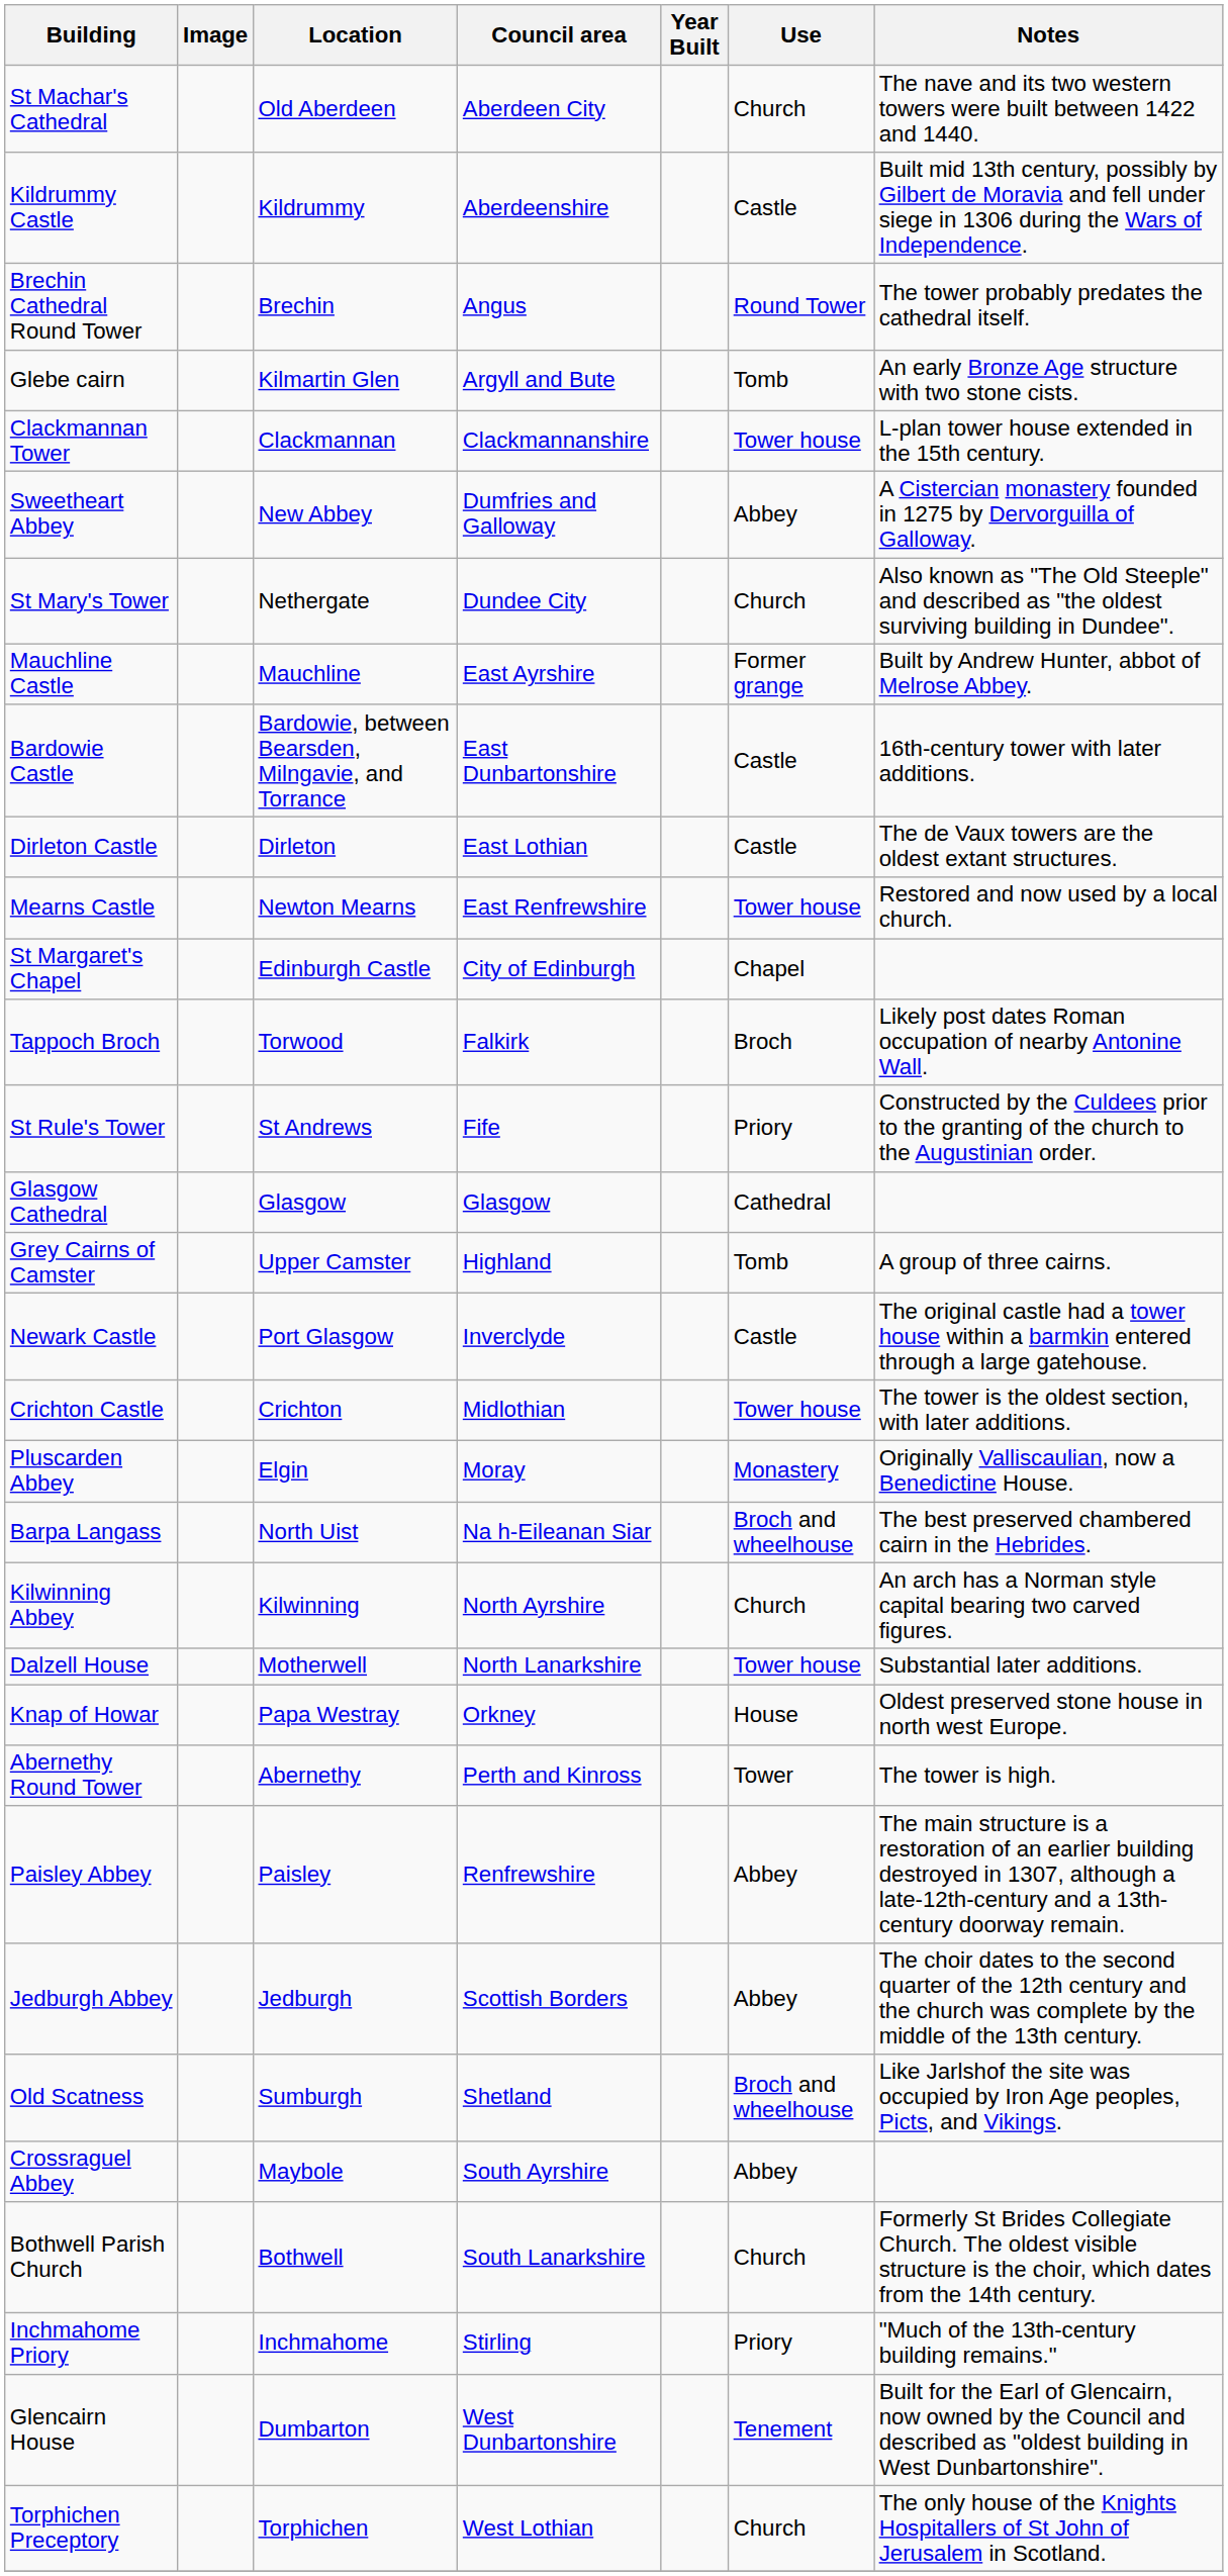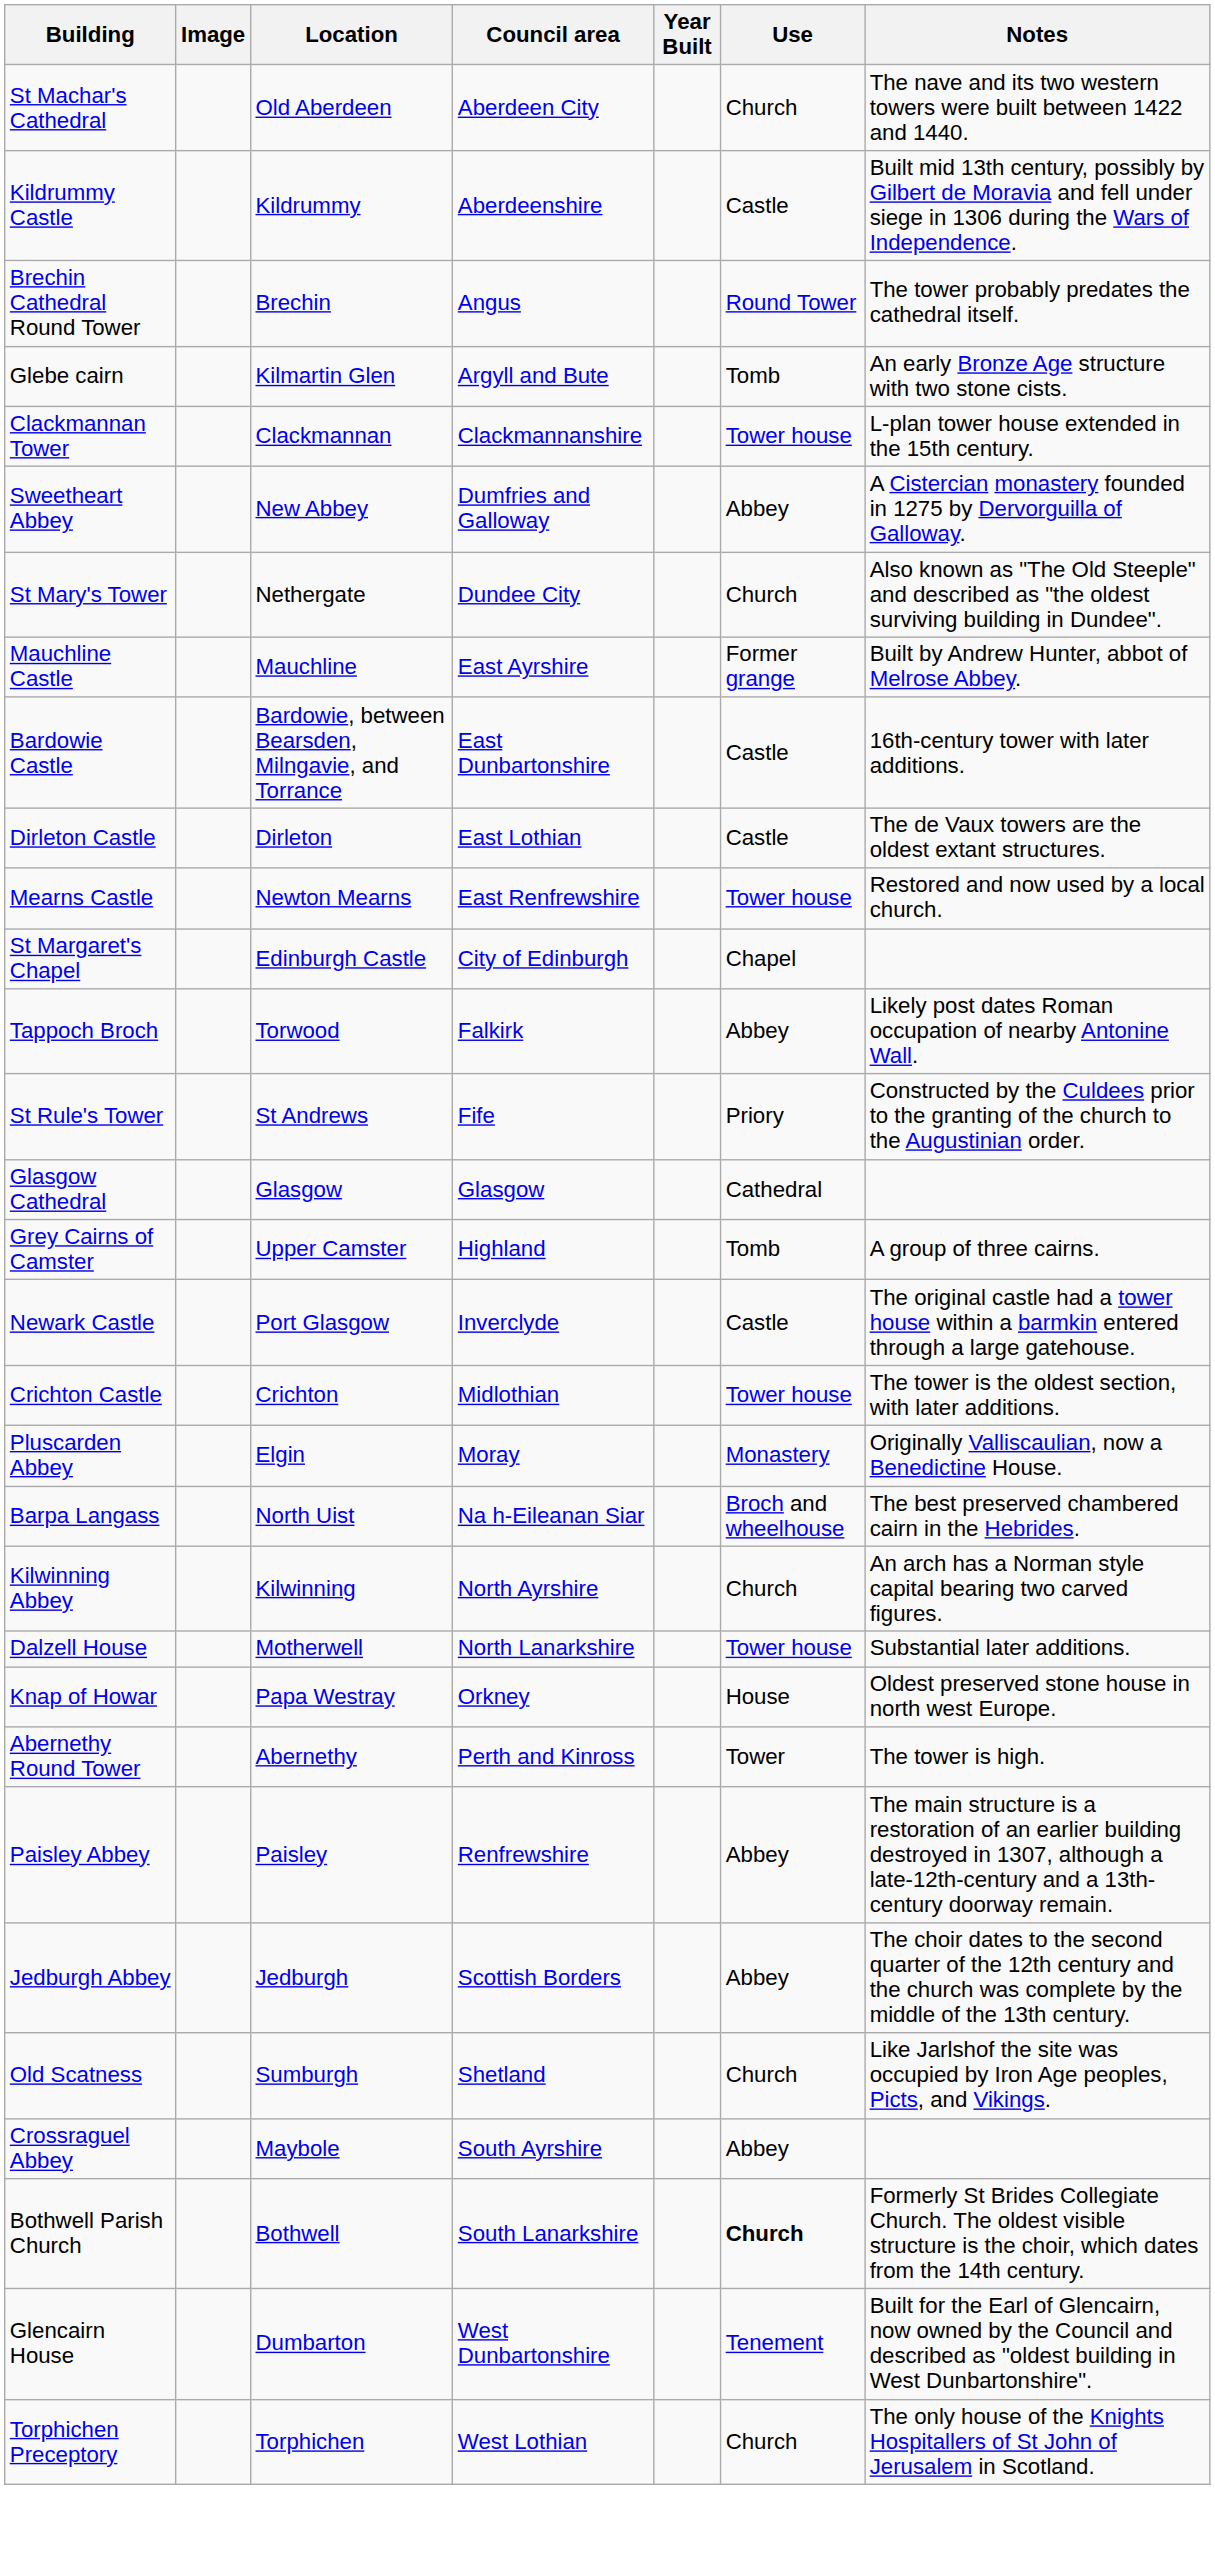Tappoch Broch | Use: Broch -> Abbey
Old Scatness | Use: Broch and wheelhouse -> Church
Bothwell Parish Church | Use: normal -> bold
- row: Inchmahome Priory | Inchmahome | Stirling | Priory | "Much of the 13th-century building remains."
